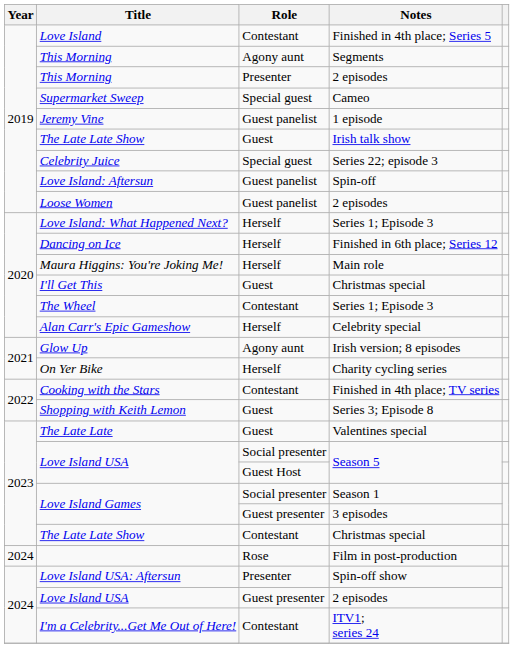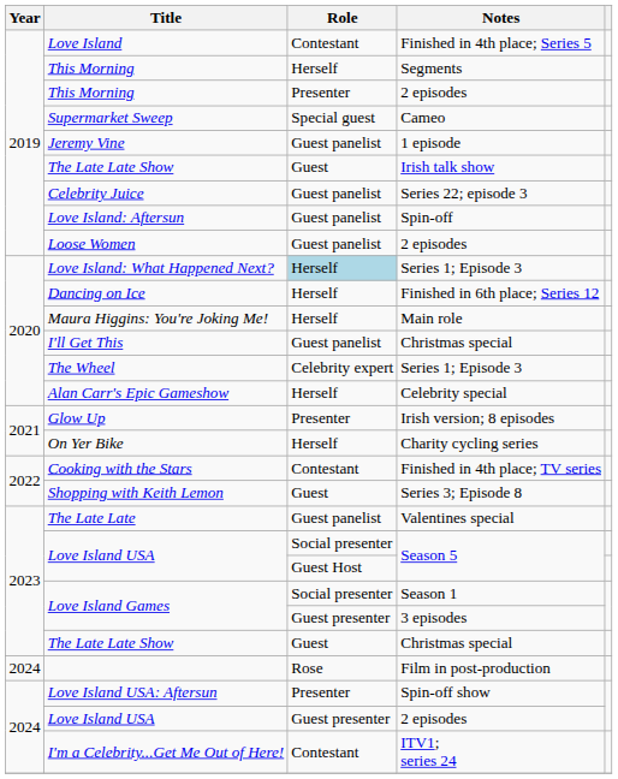This Morning / Segments | Role: Agony aunt -> Herself
Celebrity Juice | Role: Special guest -> Guest panelist
Love Island: What Happened Next? | Role: no background -> lightblue background
I'll Get This | Role: Guest -> Guest panelist
The Wheel | Role: Contestant -> Celebrity expert
Glow Up | Role: Agony aunt -> Presenter
The Late Late | Role: Guest -> Guest panelist
The Late Late Show / Christmas special | Role: Contestant -> Guest
